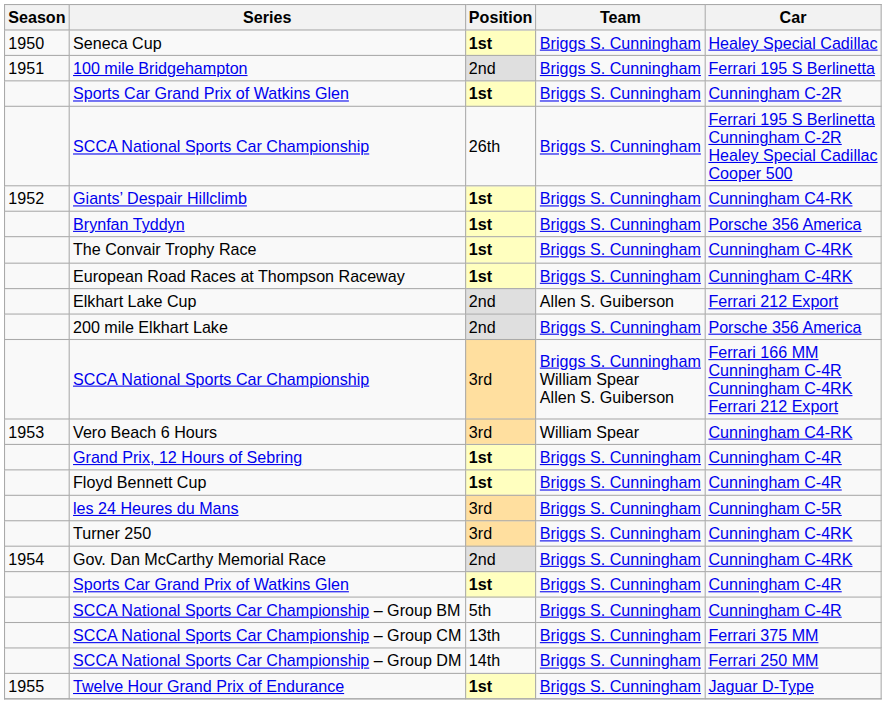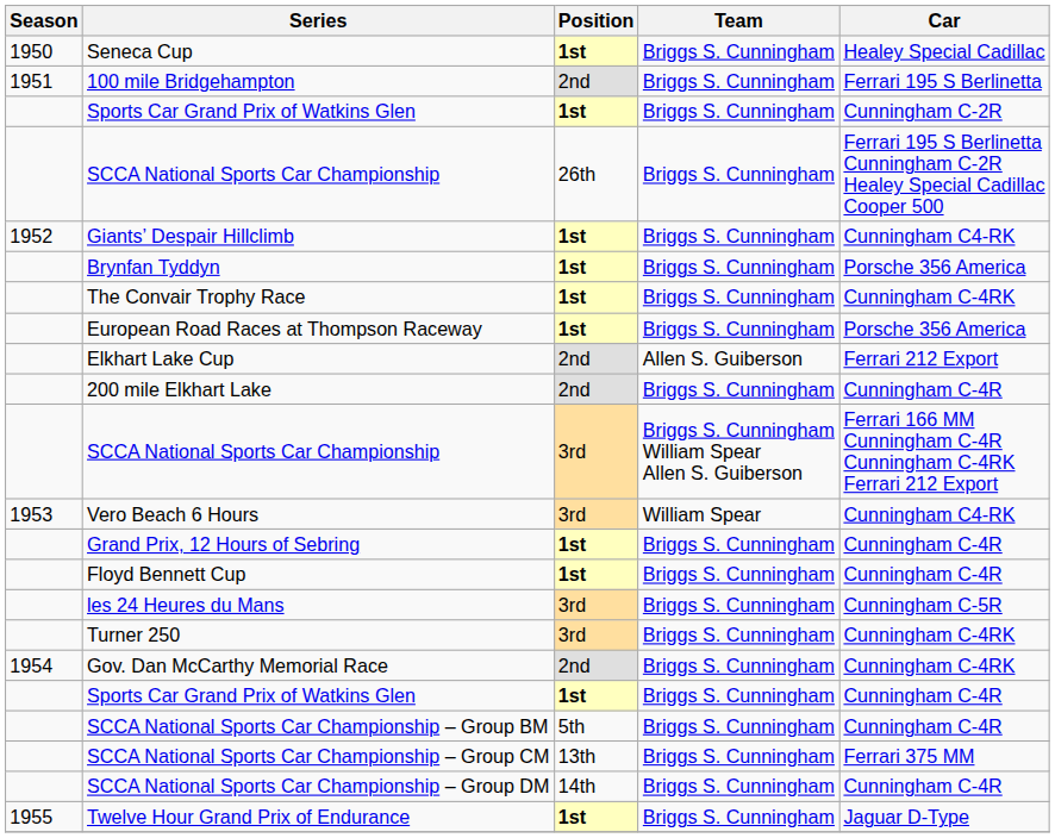European Road Races at Thompson Raceway | Car: Cunningham C-4RK -> Porsche 356 America
200 mile Elkhart Lake | Car: Porsche 356 America -> Cunningham C-4R
SCCA National Sports Car Championship – Group DM | Car: Ferrari 250 MM -> Cunningham C-4R
